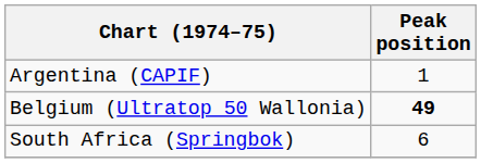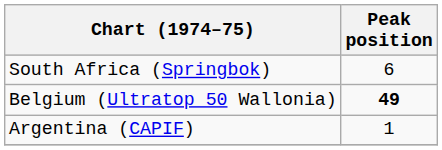rows swapped: Argentina (CAPIF) <-> South Africa (Springbok)
